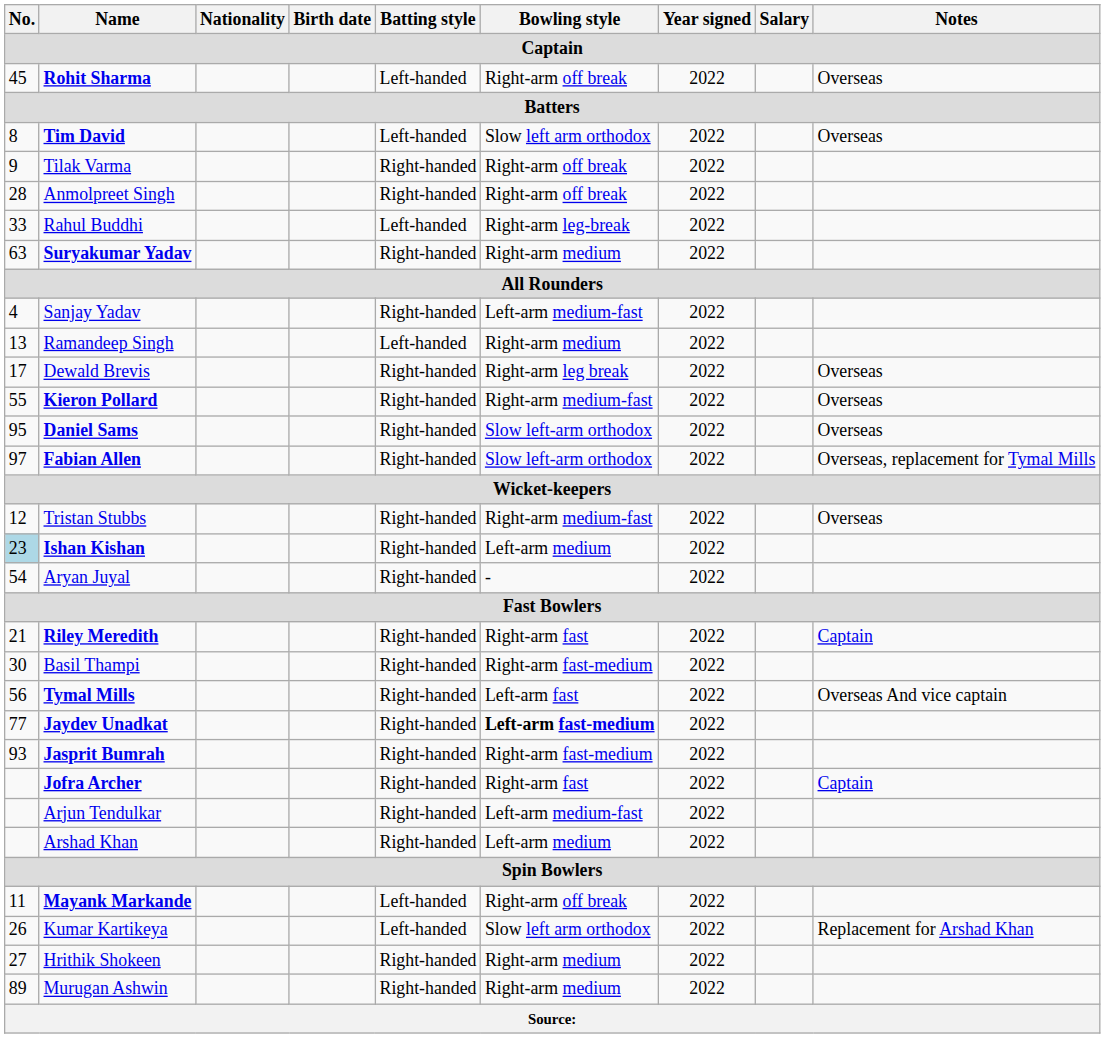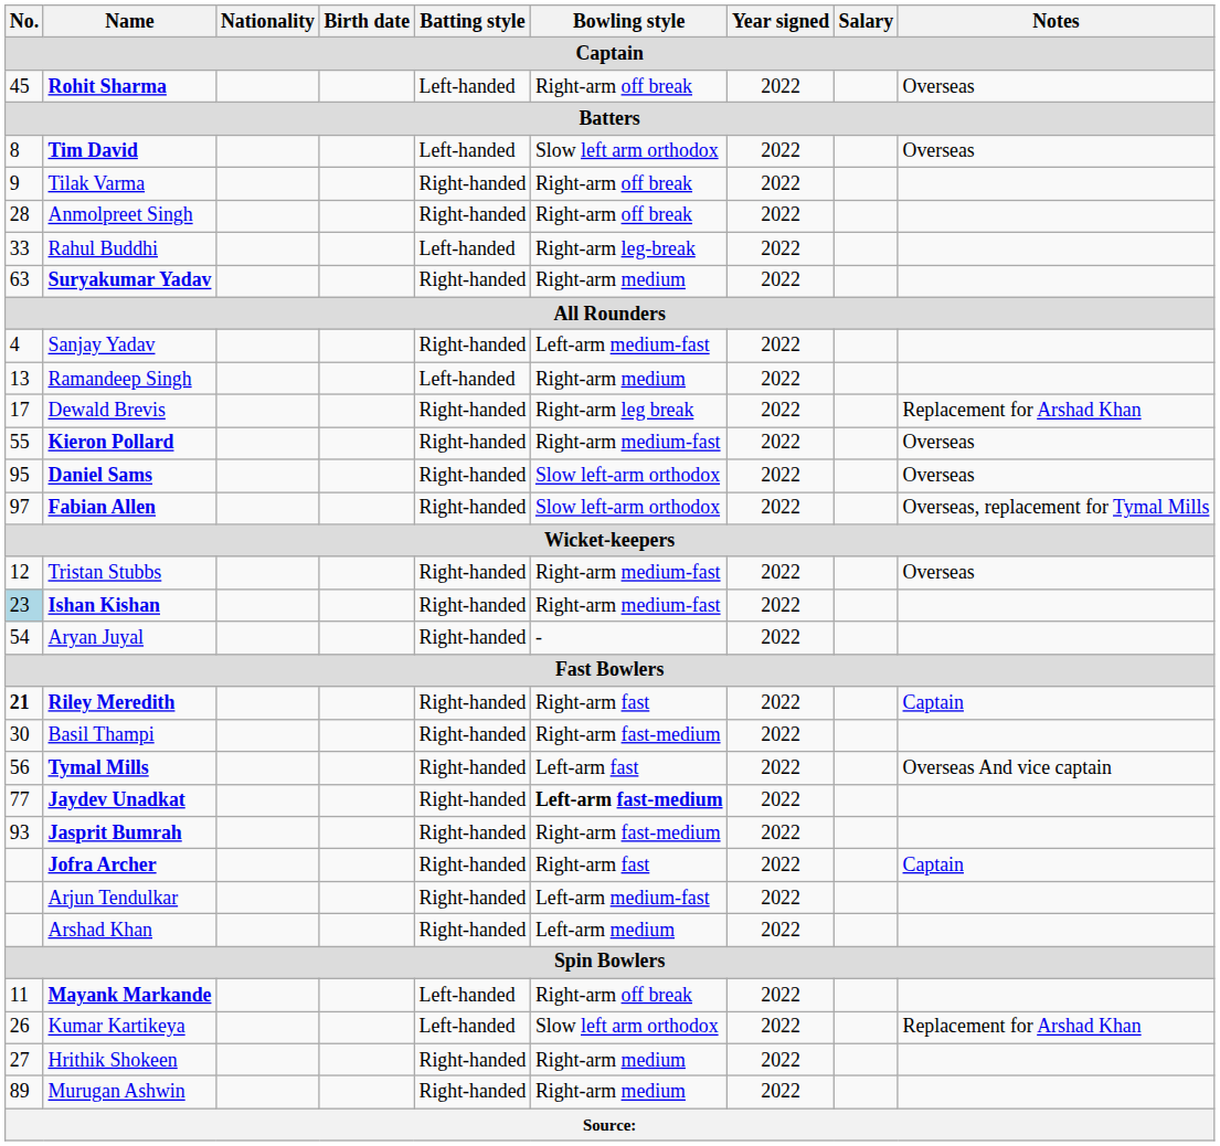Dewald Brevis | Notes / Captain: Overseas -> Replacement for Arshad Khan
Ishan Kishan | Bowling style / Captain: Left-arm medium -> Right-arm medium-fast
Riley Meredith | No. / Captain: normal -> bold
